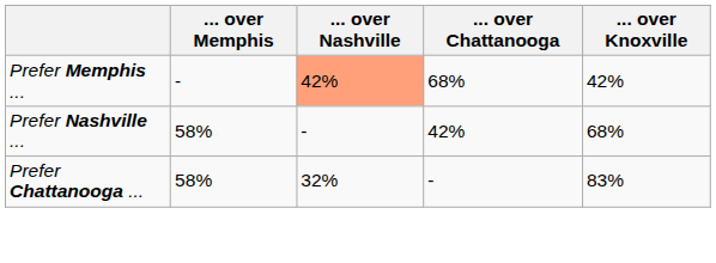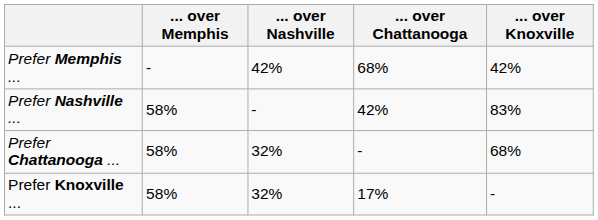Prefer Memphis ... | ... over Nashville: lightsalmon background -> no background
Prefer Nashville ... | ... over Knoxville: 68% -> 83%
Prefer Chattanooga ... | ... over Knoxville: 83% -> 68%
+ row: Prefer Knoxville ... | 58% | 32% | 17% | -
